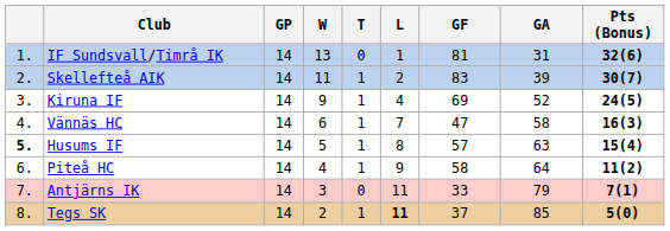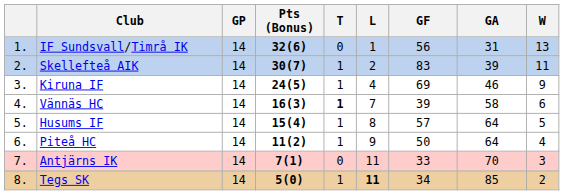columns swapped: W <-> Pts (Bonus)
IF Sundsvall/Timrå IK | GF: 81 -> 56
Kiruna IF | GA: 52 -> 46
Vännäs HC | T: normal -> bold
Vännäs HC | GF: 47 -> 39
Husums IF | column 1: bold -> normal
Husums IF | GA: 63 -> 64
Piteå HC | GF: 58 -> 50
Antjärns IK | GA: 79 -> 70
Tegs SK | GF: 37 -> 34
